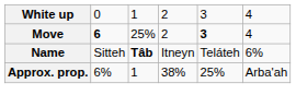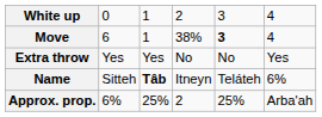Move | column 2: bold -> normal
Move | column 3: 25% -> 1
Move | column 4: 2 -> 38%
+ row: Extra throw | Yes | Yes | No | No | Yes
Approx. prop. | column 3: 1 -> 25%
Approx. prop. | column 4: 38% -> 2
